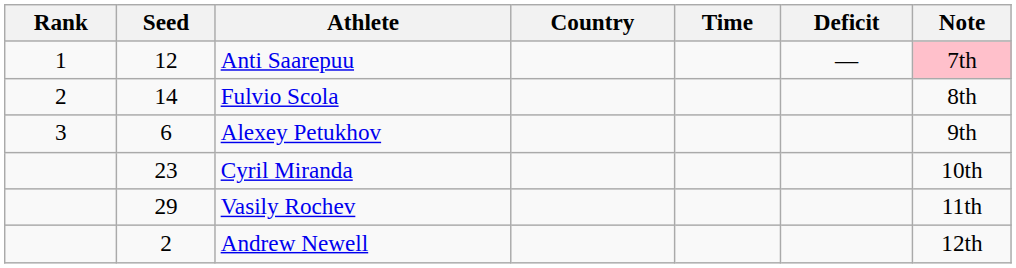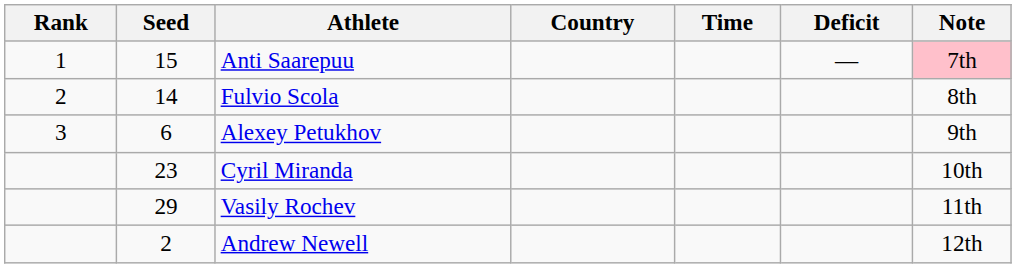Anti Saarepuu | Seed: 12 -> 15
